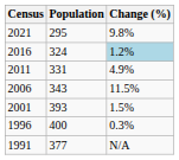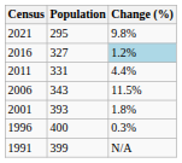2016 | Population: 324 -> 327
2011 | Change (%): 4.9% -> 4.4%
2001 | Change (%): 1.5% -> 1.8%
1991 | Population: 377 -> 399
